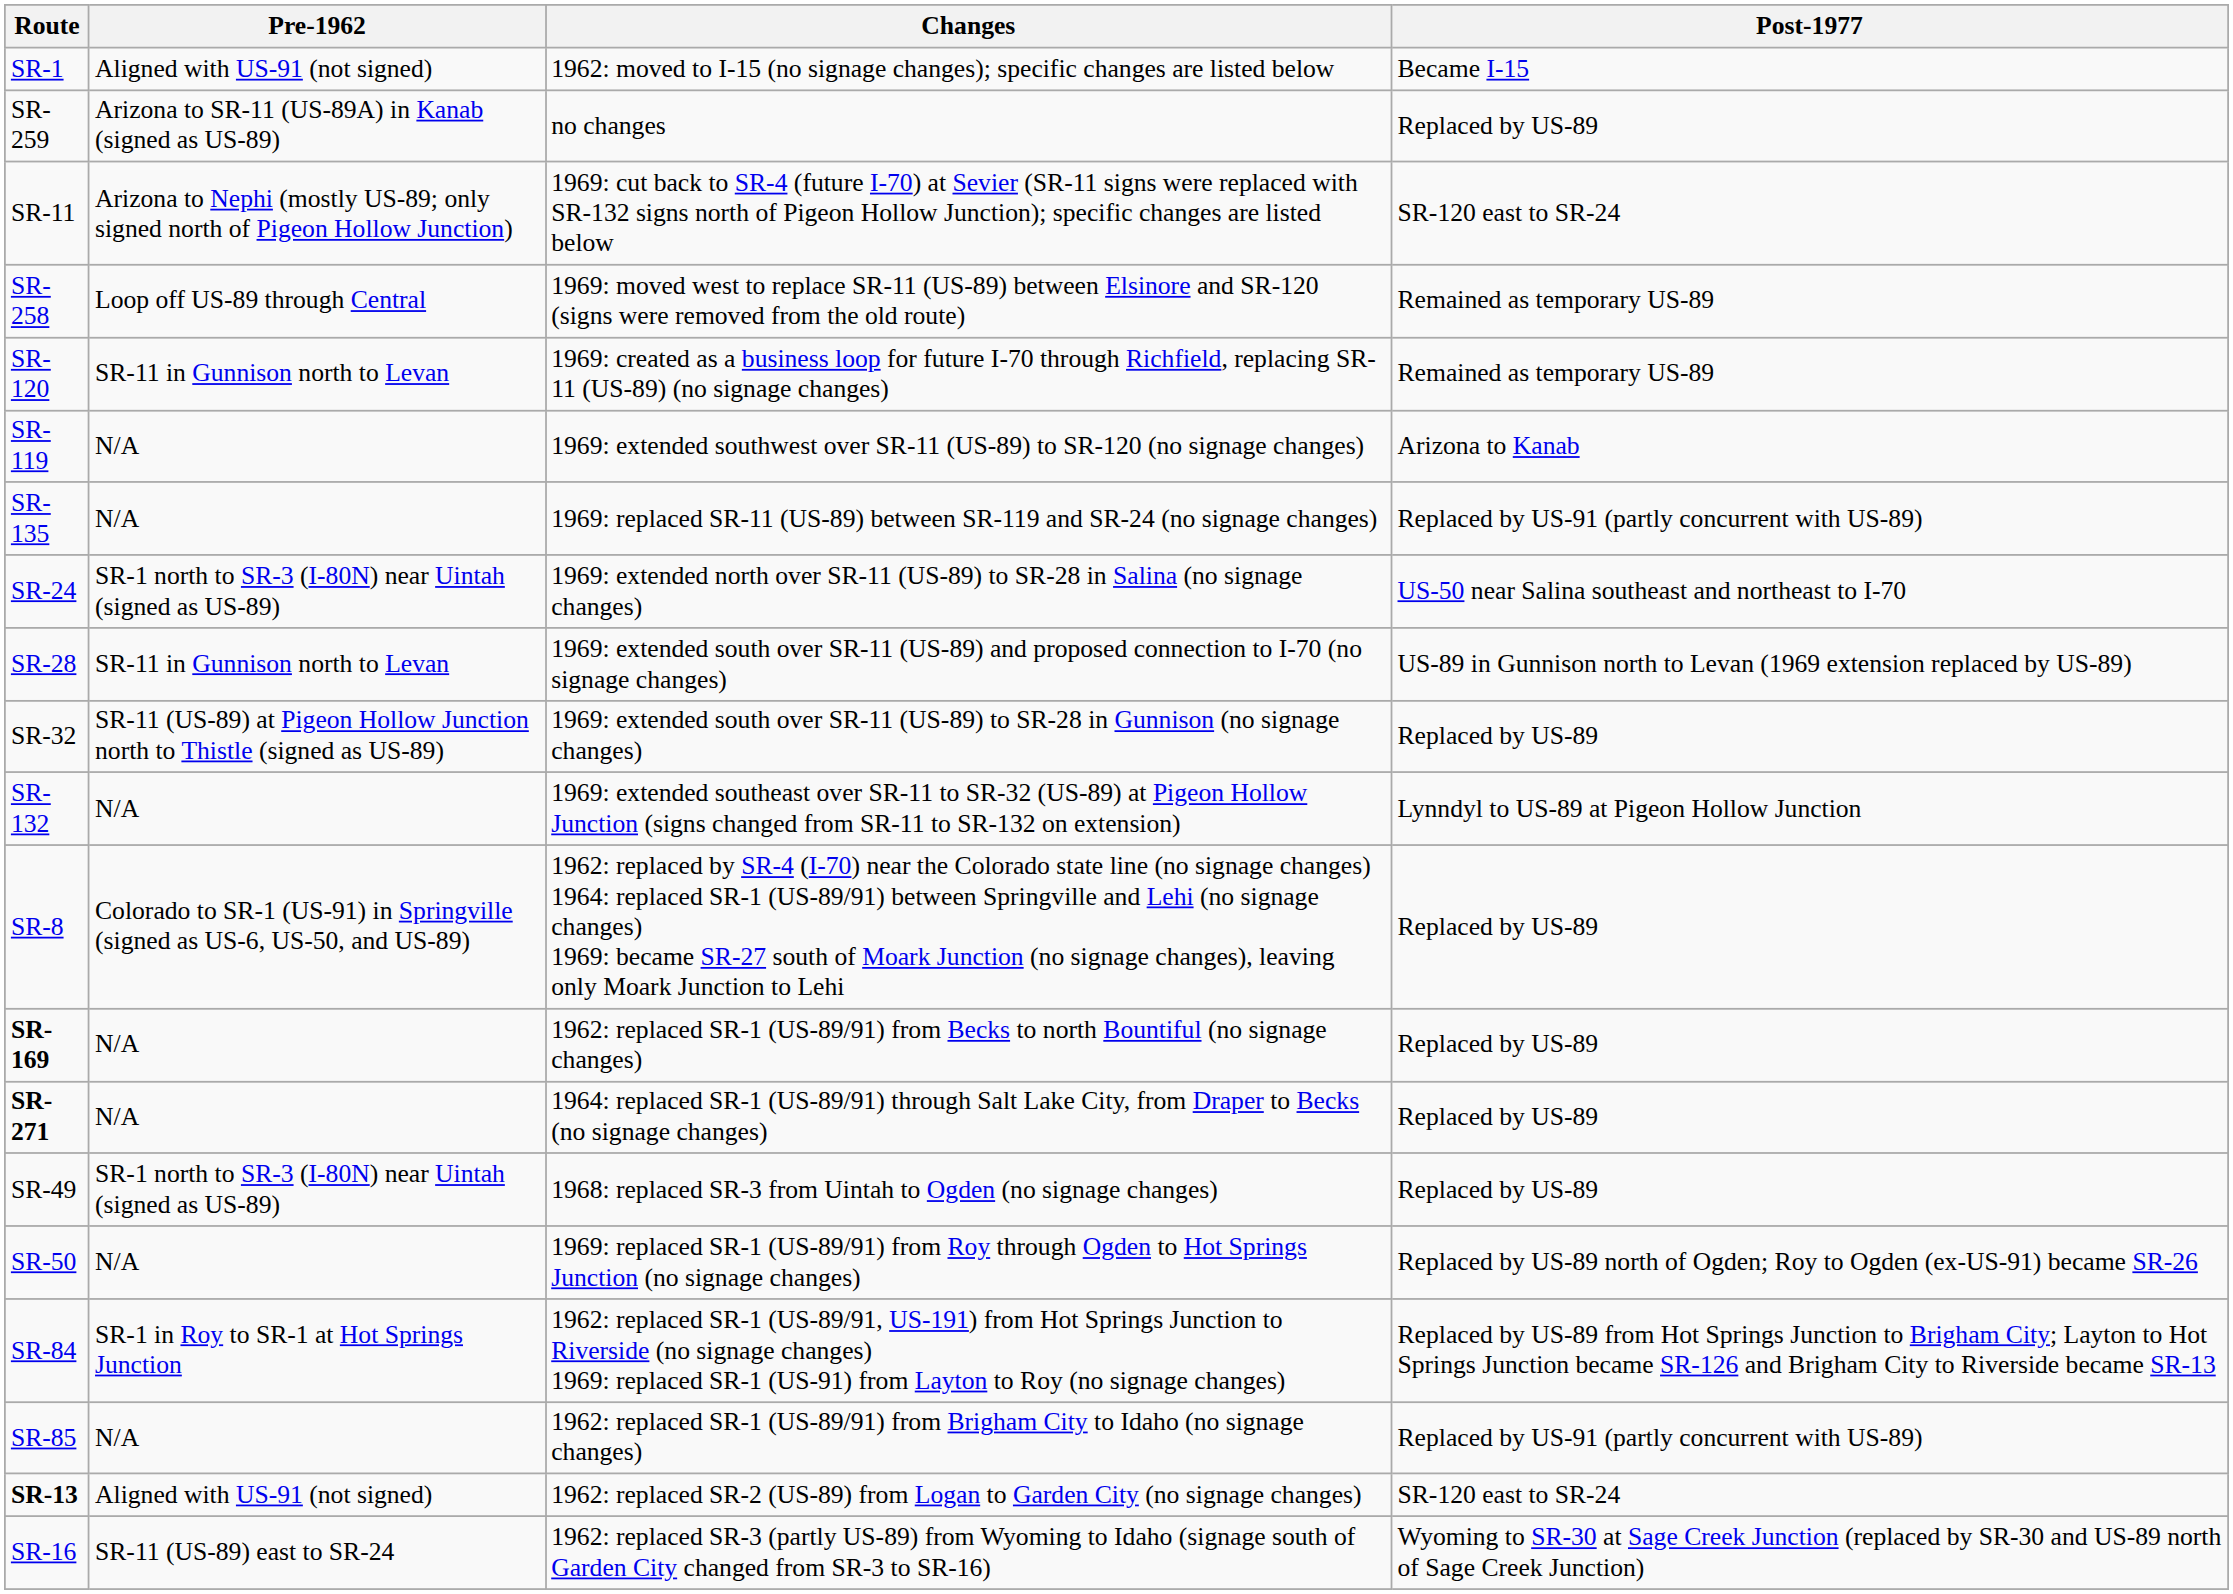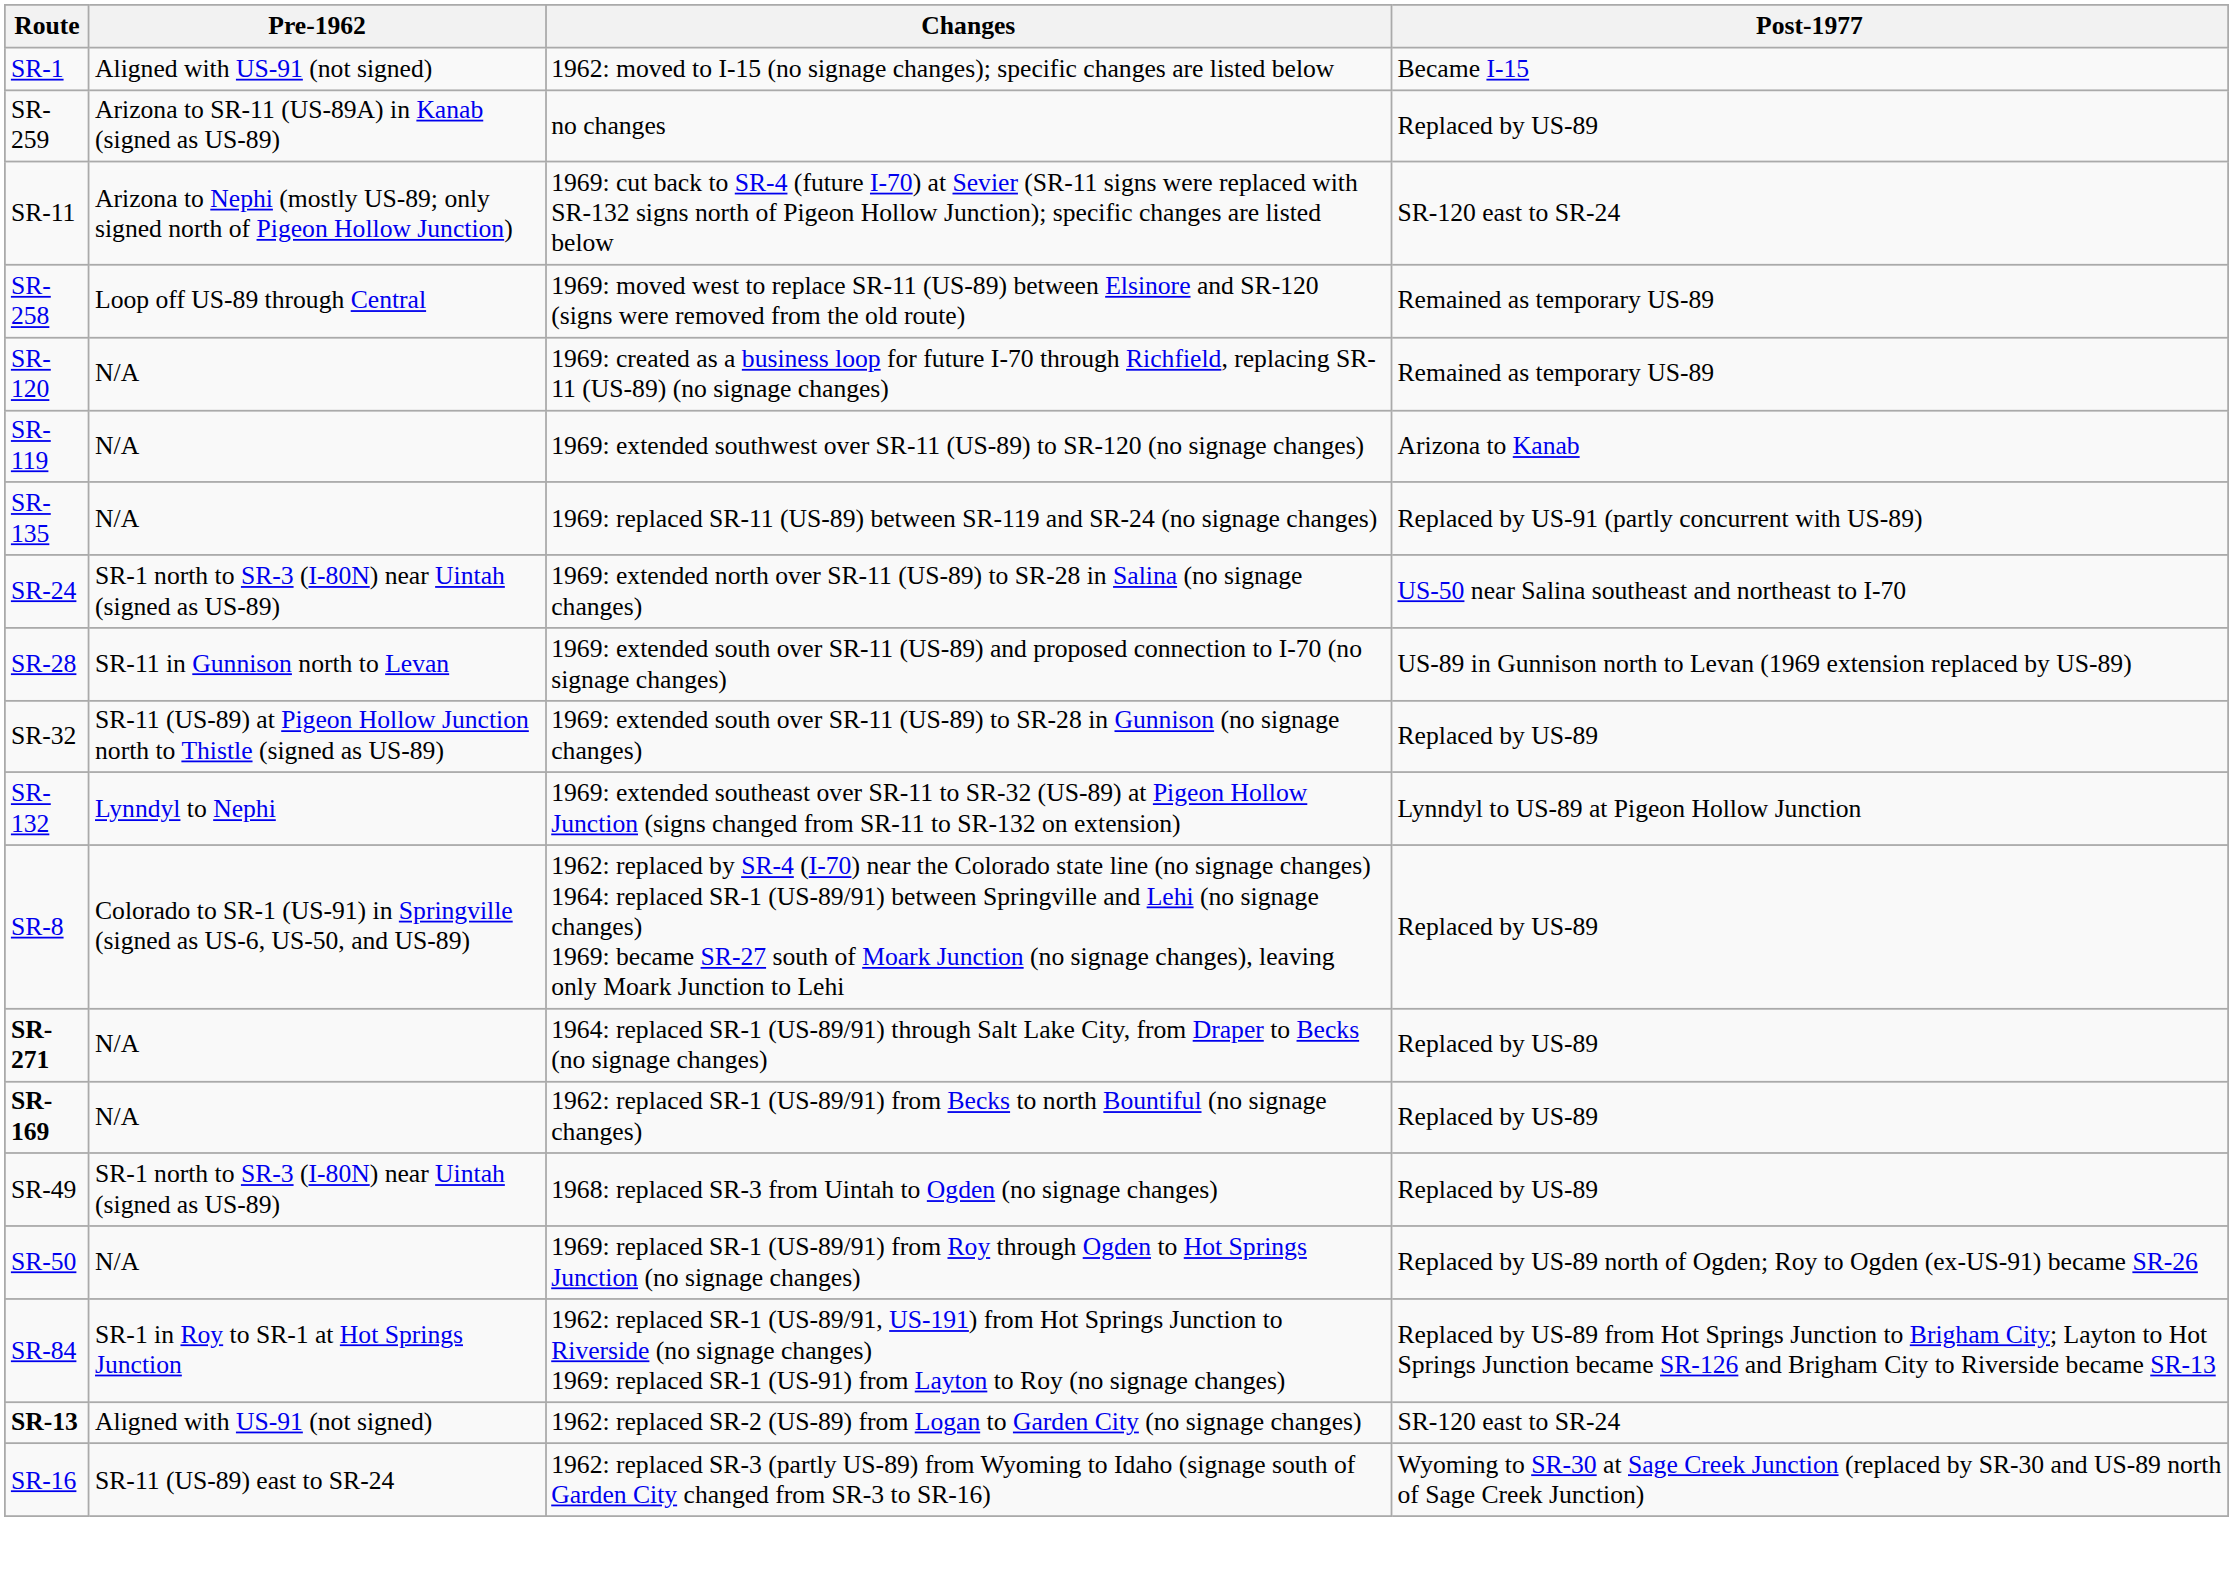SR-120 | Pre-1962: SR-11 in Gunnison north to Levan -> N/A
SR-132 | Pre-1962: N/A -> Lynndyl to Nephi
rows swapped: SR-271 <-> SR-169
- row: SR-85 | N/A | 1962: replaced SR-1 (US-89/91) from Brigham City to Idaho (no signage changes) | Replaced by US-91 (partly concurrent with US-89)
